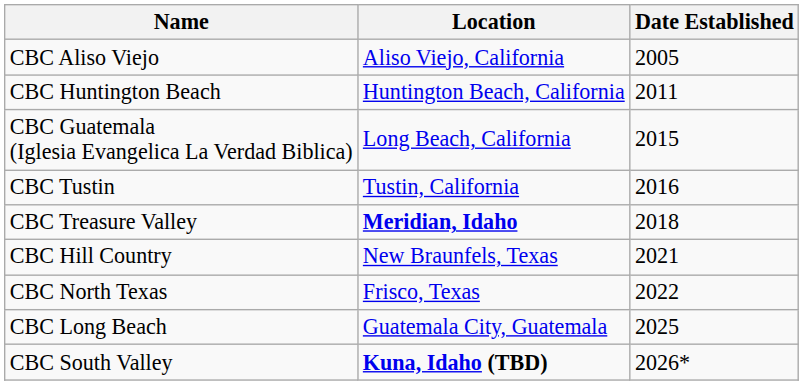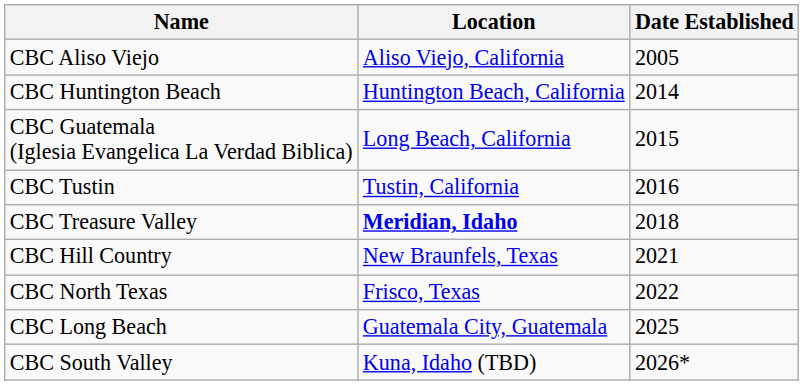CBC Huntington Beach | Date Established: 2011 -> 2014
CBC South Valley | Location: bold -> normal
